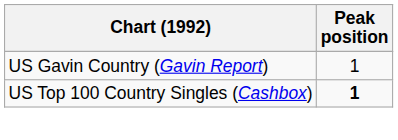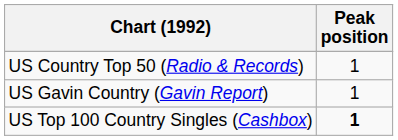+ row: US Country Top 50 (Radio & Records) | 1
